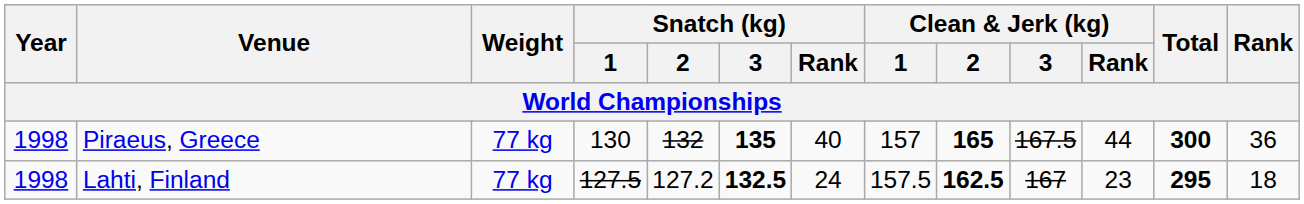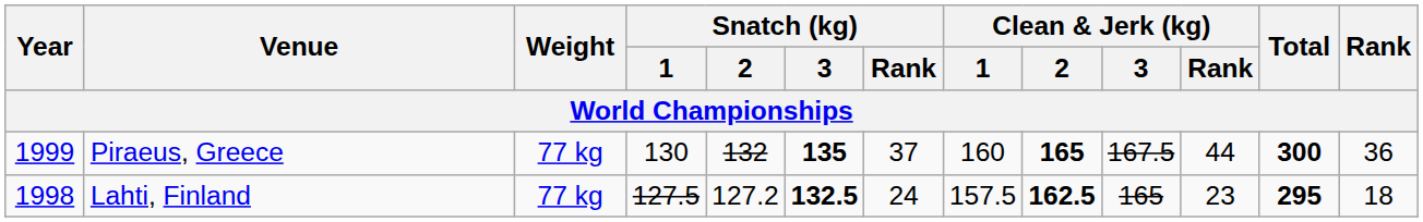Piraeus, Greece | Year: 1998 -> 1999
Piraeus, Greece | Snatch (kg) / Rank: 40 -> 37
Piraeus, Greece | Clean & Jerk (kg) / 1: 157 -> 160
Lahti, Finland | Clean & Jerk (kg) / 3: 167 -> 165
